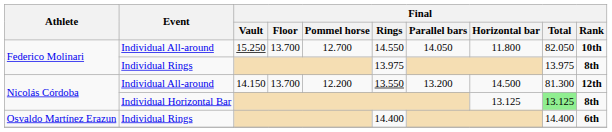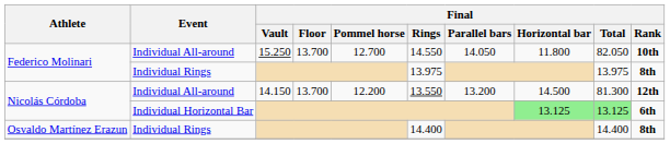Nicolás Córdoba / Individual Horizontal Bar | Final / Horizontal bar: no background -> lightgreen background
Nicolás Córdoba / Individual Horizontal Bar | Final / Rank: 8th -> 6th
Osvaldo Martínez Erazun | Final / Rank: 6th -> 8th
